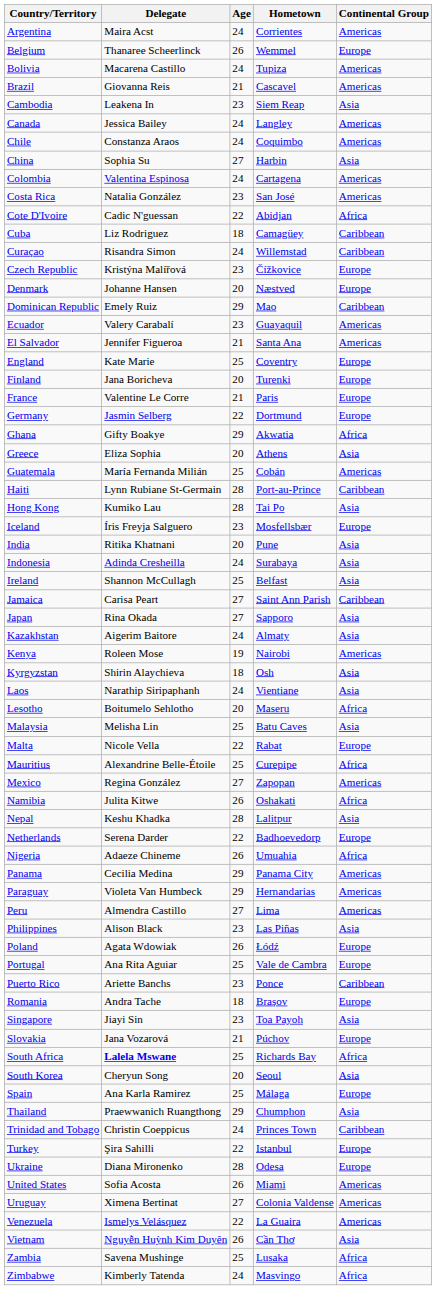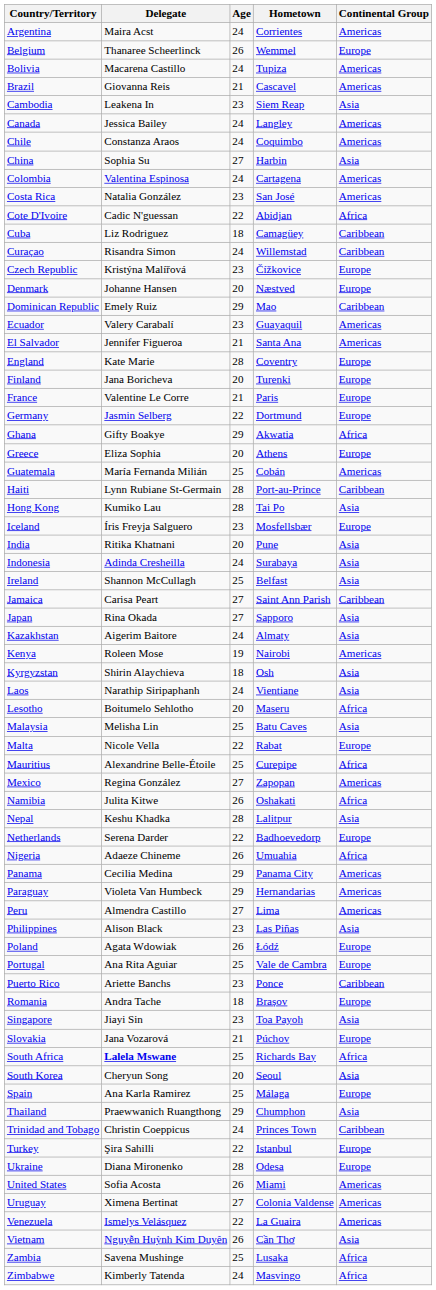England | Age: 25 -> 28
Greece | Continental Group: Asia -> Europe
